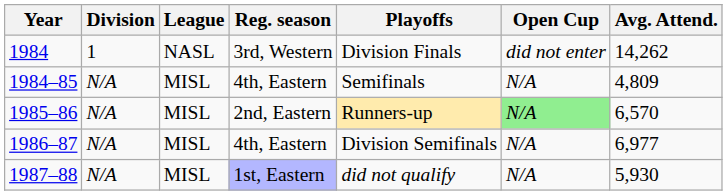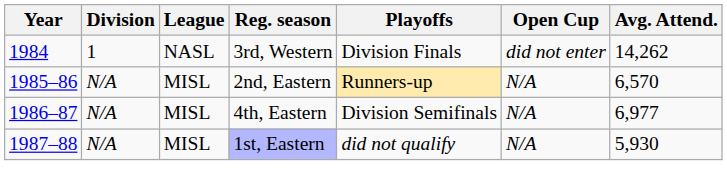- row: 1984–85 | N/A | MISL | 4th, Eastern | Semifinals | N/A | 4,809
1985–86 | Open Cup: lightgreen background -> no background
